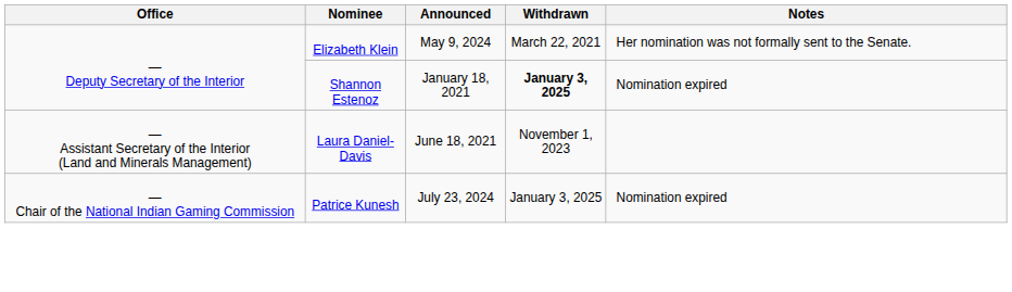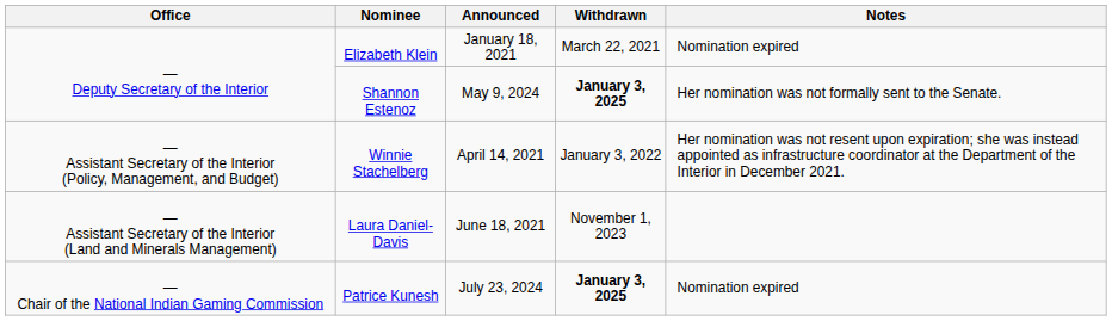Elizabeth Klein | Announced: May 9, 2024 -> January 18, 2021
Elizabeth Klein | Notes: Her nomination was not formally sent to the Senate. -> Nomination expired
Shannon Estenoz | Announced: January 18, 2021 -> May 9, 2024
Shannon Estenoz | Notes: Nomination expired -> Her nomination was not formally sent to the Senate.
+ row: — Assistant Secretary of the Interior (Policy, Management, and Budget) | Winnie Stachelberg | April 14, 2021 | January 3, 2022 | Her nomination was not resent upon expiration; she was instead appointed as infrastructure coordinator at the Department of the Interior in December 2021.
Patrice Kunesh | Withdrawn: normal -> bold
